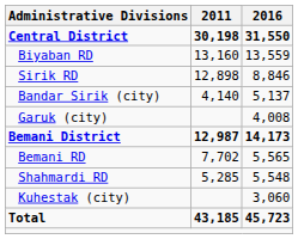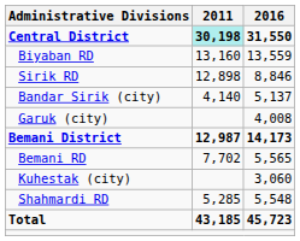Central District | 2011: no background -> paleturquoise background
rows swapped: Shahmardi RD <-> Kuhestak (city)
